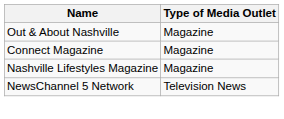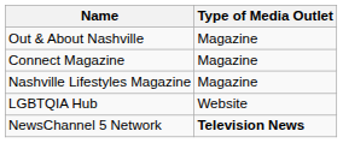+ row: LGBTQIA Hub | Website
NewsChannel 5 Network | Type of Media Outlet: normal -> bold
